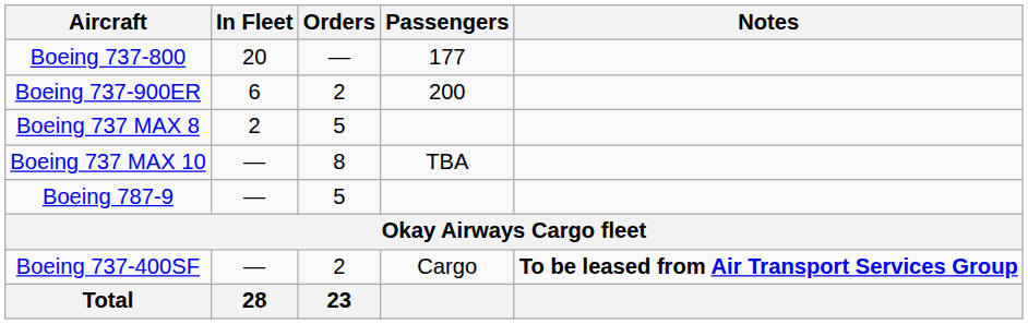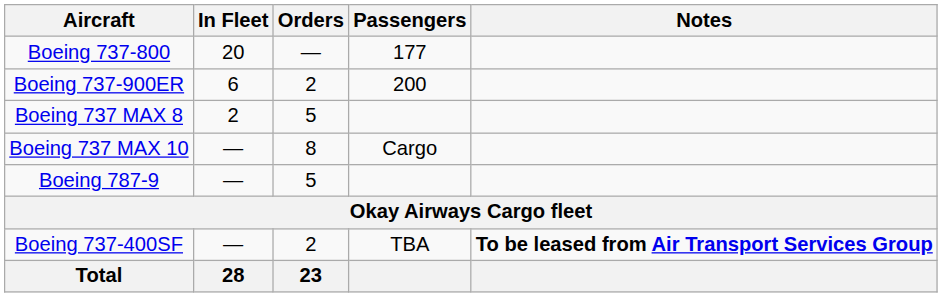Boeing 737 MAX 10 | Passengers: TBA -> Cargo
Boeing 737-400SF | Passengers: Cargo -> TBA
